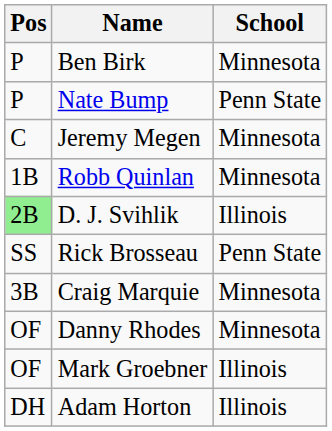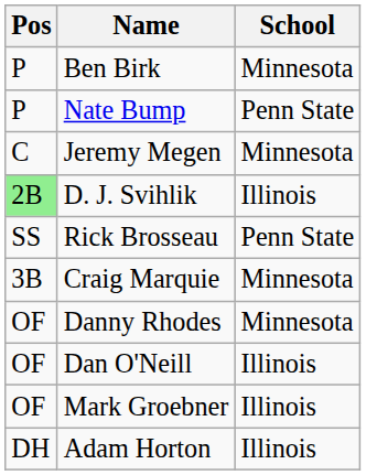- row: 1B | Robb Quinlan | Minnesota
+ row: OF | Dan O'Neill | Illinois
